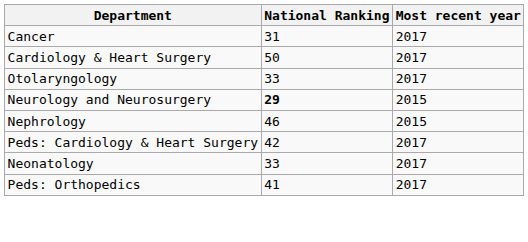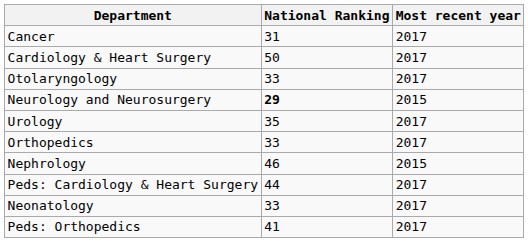+ row: Urology | 35 | 2017
+ row: Orthopedics | 33 | 2017
Peds: Cardiology & Heart Surgery | National Ranking: 42 -> 44
